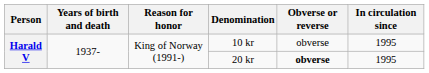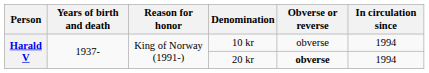10 kr | In circulation since: 1995 -> 1994
20 kr | In circulation since: 1995 -> 1994
